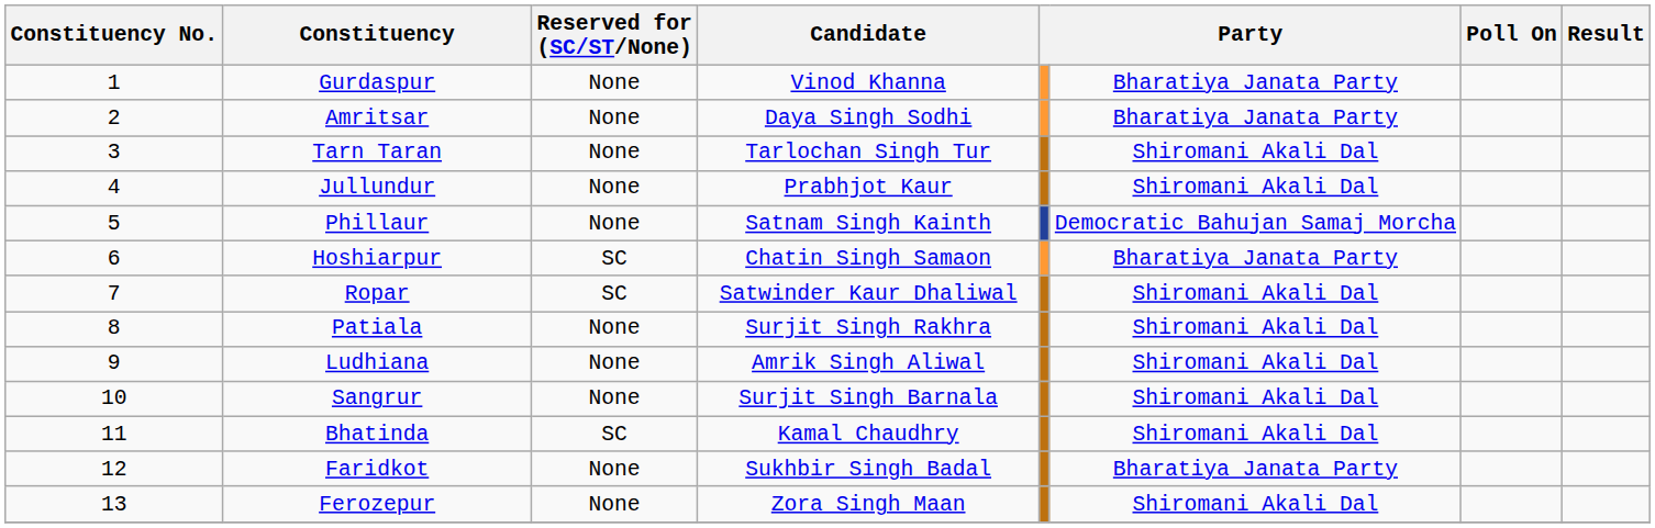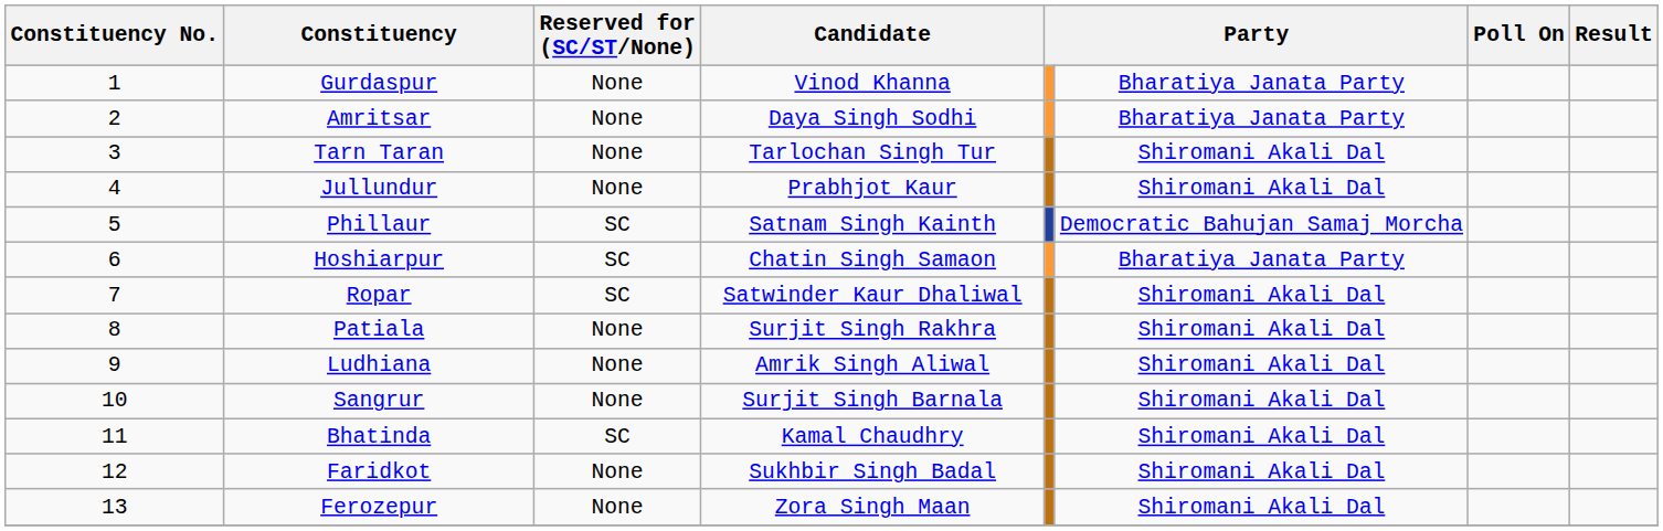Phillaur | Reserved for (SC/ST/None): None -> SC
Faridkot | column 6: Bharatiya Janata Party -> Shiromani Akali Dal
